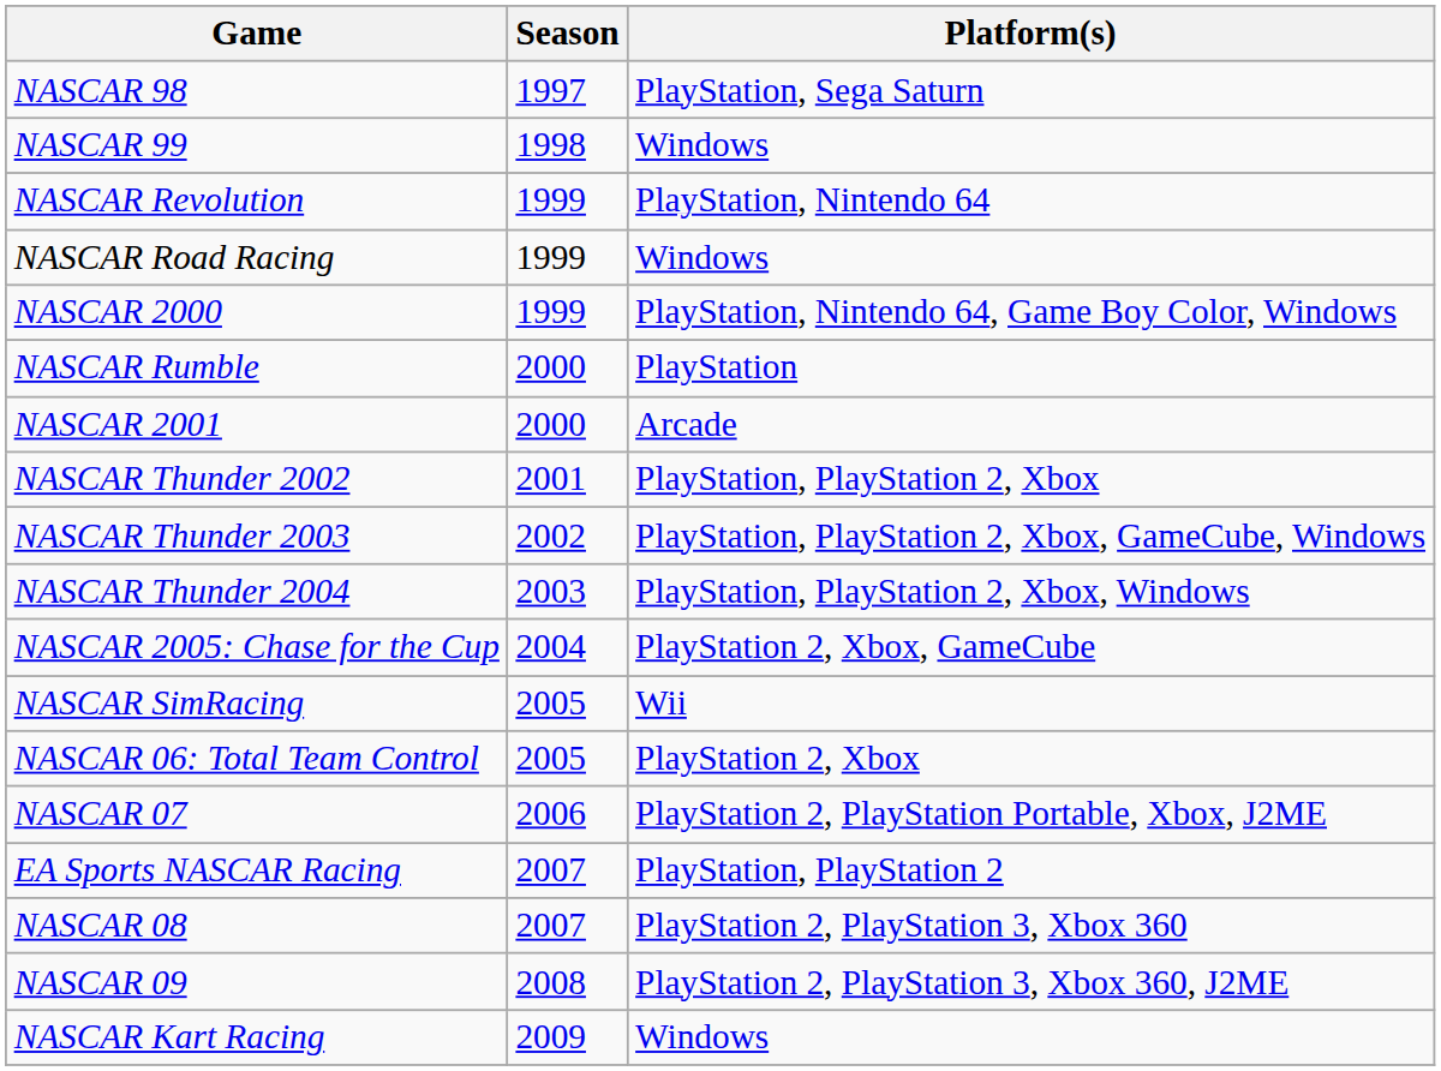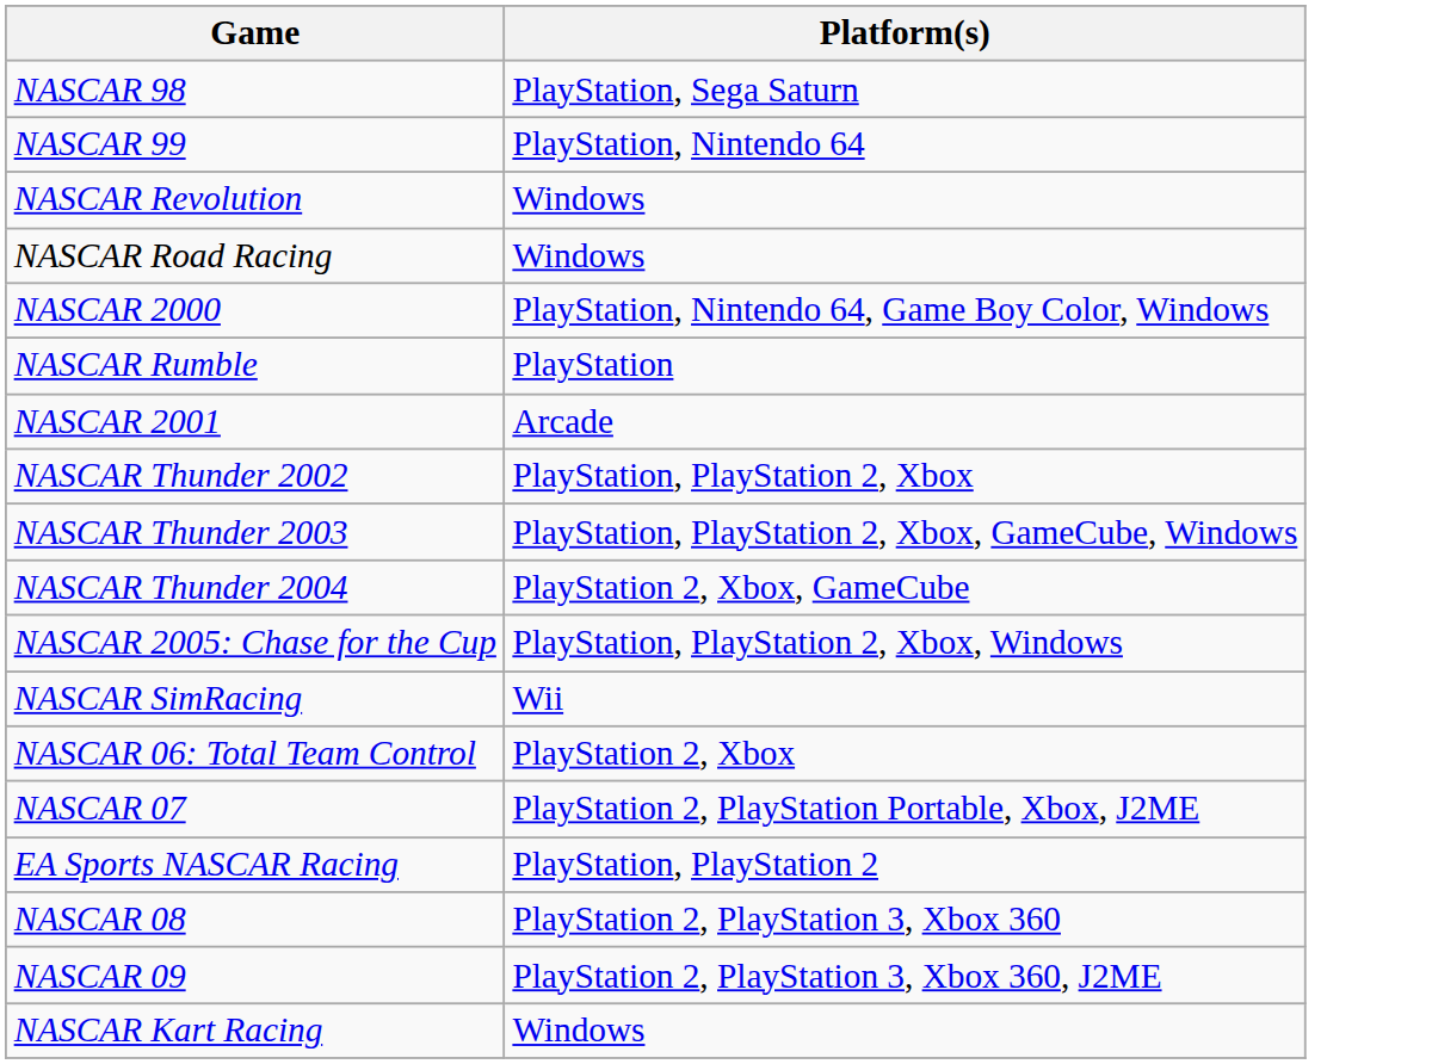- column: Season | 1997 | 1998 | 1999 | 1999 | 1999 | 2000 | 2000 | 2001 | 2002 | 2003 | 2004 | 2005 | 2005 | 2006 | 2007 | 2007 | 2008 | 2009
NASCAR 99 | Platform(s): Windows -> PlayStation, Nintendo 64
NASCAR Revolution | Platform(s): PlayStation, Nintendo 64 -> Windows
NASCAR Thunder 2004 | Platform(s): PlayStation, PlayStation 2, Xbox, Windows -> PlayStation 2, Xbox, GameCube
NASCAR 2005: Chase for the Cup | Platform(s): PlayStation 2, Xbox, GameCube -> PlayStation, PlayStation 2, Xbox, Windows
